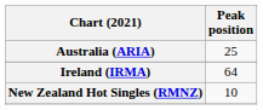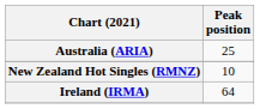rows swapped: Ireland (IRMA) <-> New Zealand Hot Singles (RMNZ)
